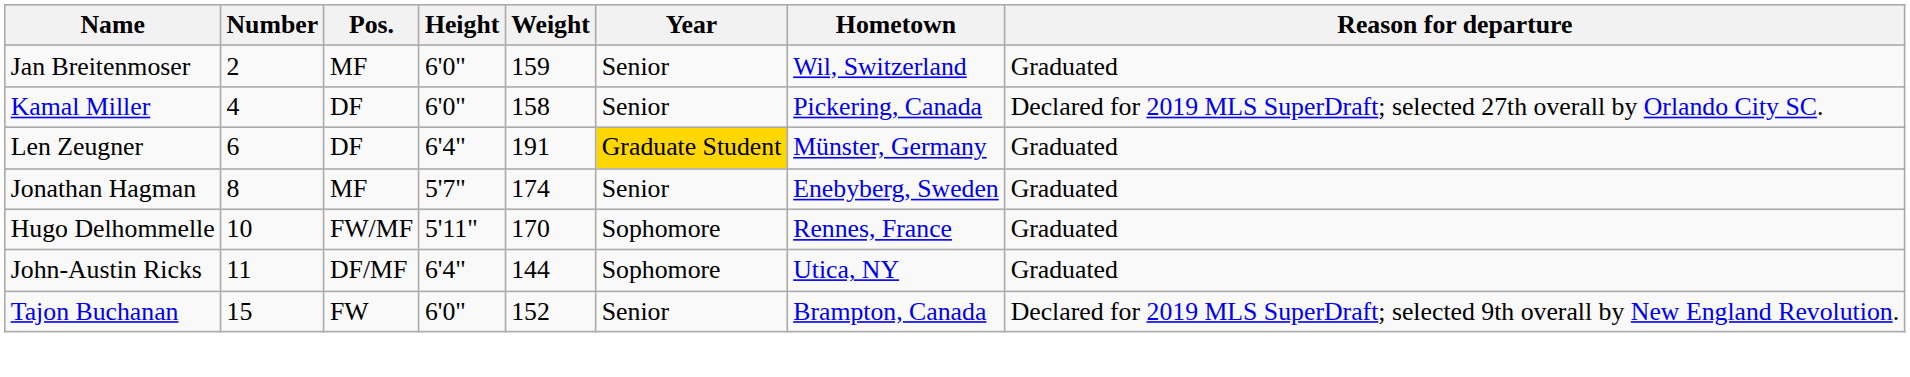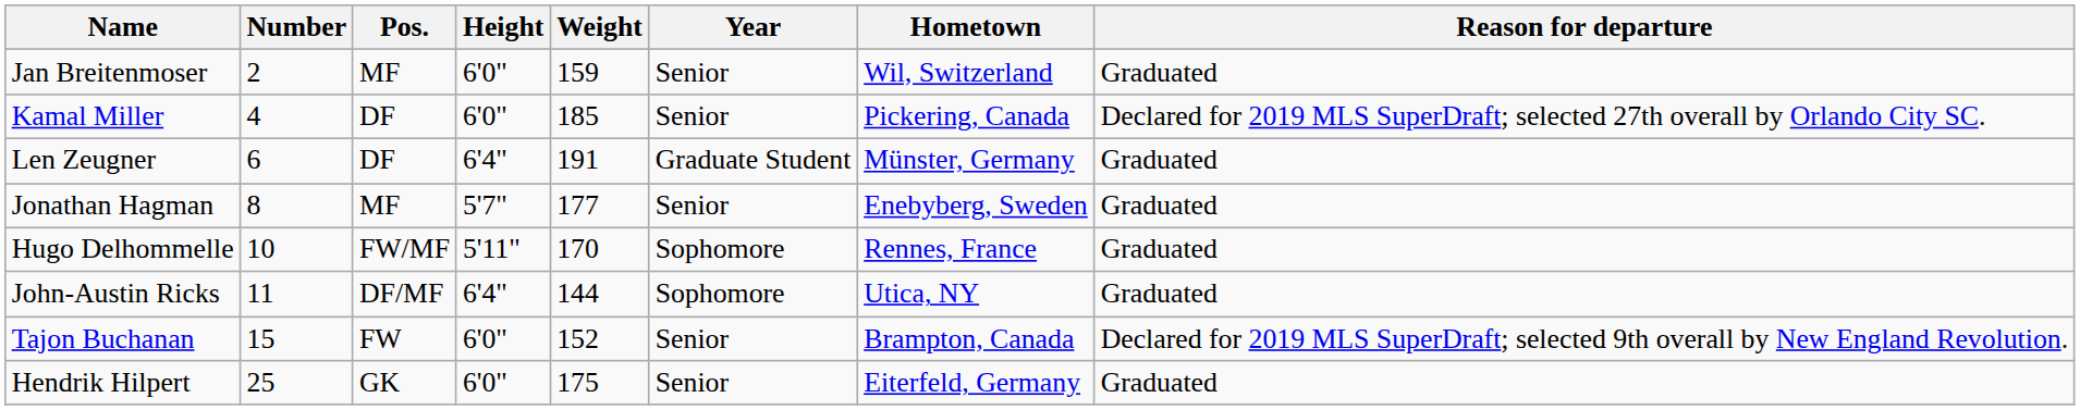Kamal Miller | Weight: 158 -> 185
Len Zeugner | Year: gold background -> no background
Jonathan Hagman | Weight: 174 -> 177
+ row: Hendrik Hilpert | 25 | GK | 6'0" | 175 | Senior | Eiterfeld, Germany | Graduated
